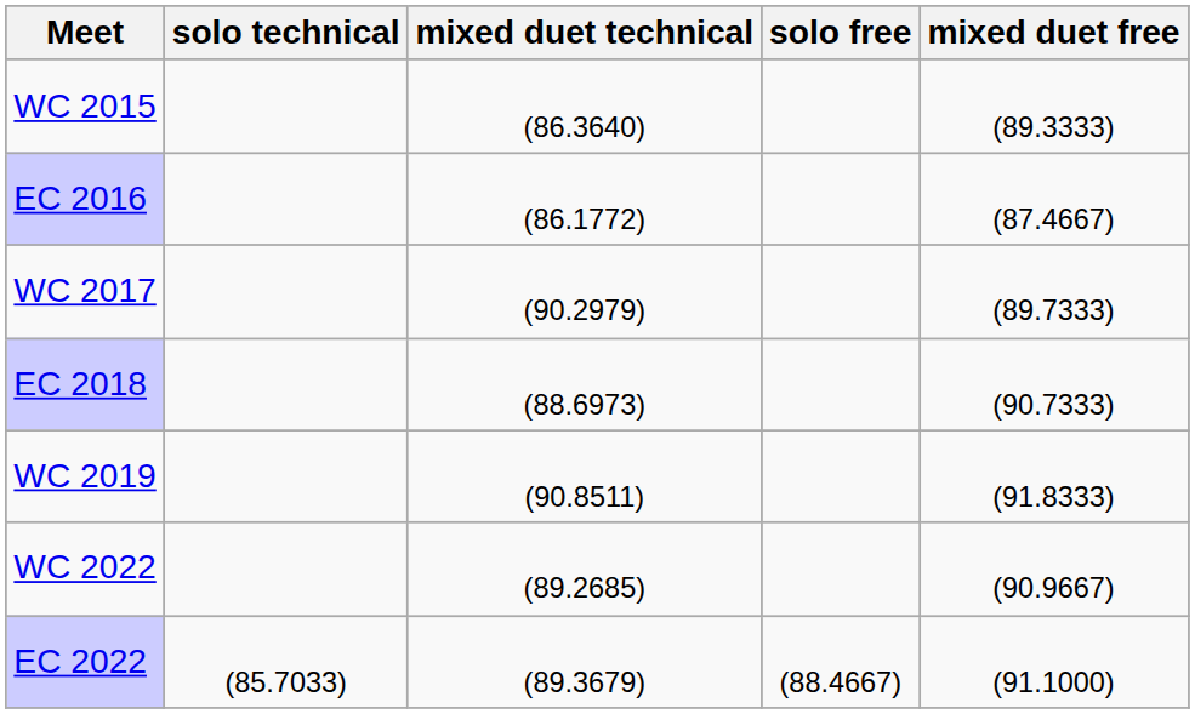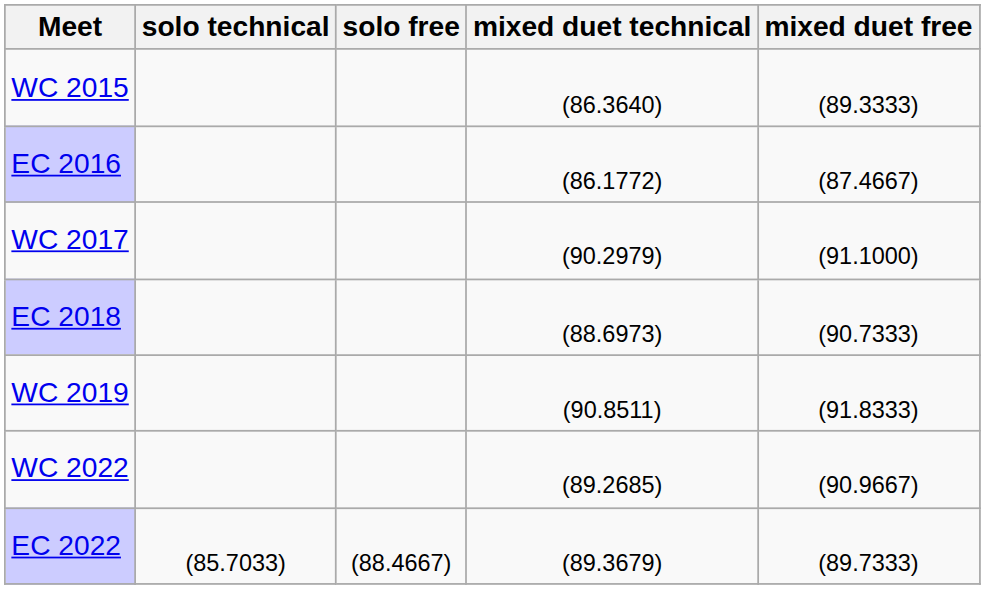columns swapped: solo free <-> mixed duet technical
WC 2017 | mixed duet free: (89.7333) -> (91.1000)
EC 2022 | mixed duet free: (91.1000) -> (89.7333)
